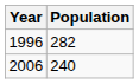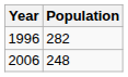2006 | Population: 240 -> 248
